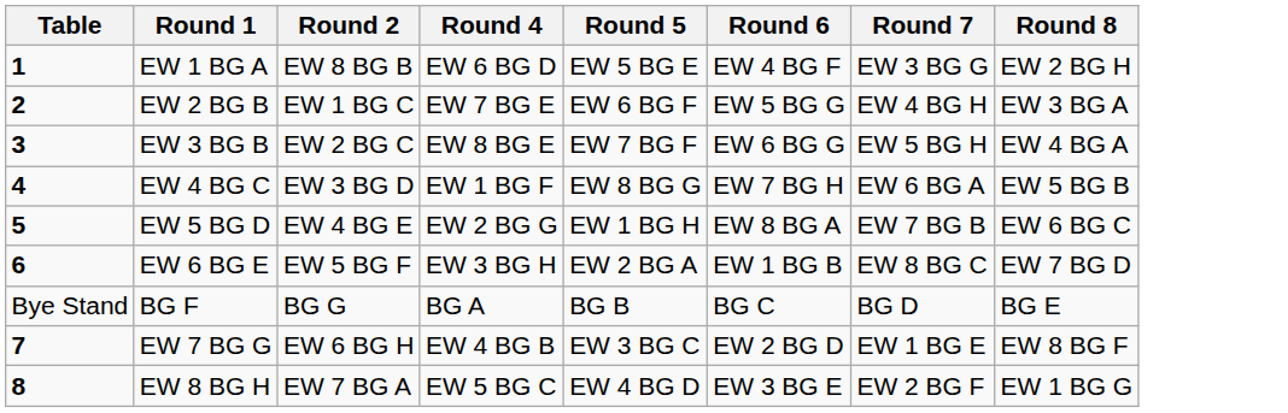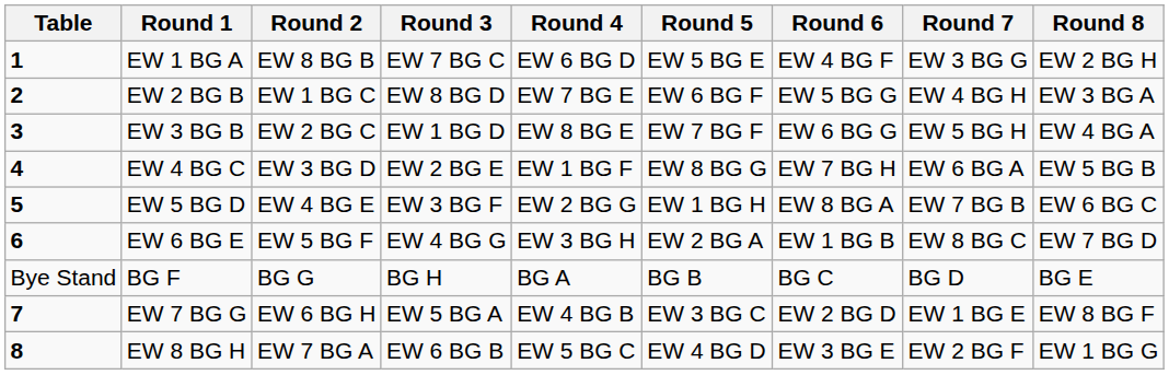+ column: Round 3 | EW 7 BG C | EW 8 BG D | EW 1 BG D | EW 2 BG E | EW 3 BG F | EW 4 BG G | BG H | EW 5 BG A | EW 6 BG B
